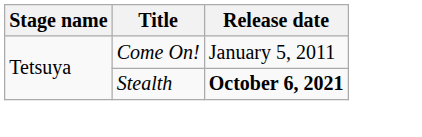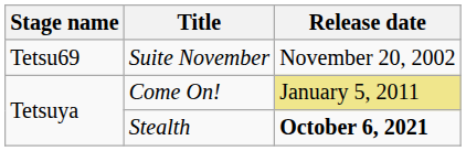+ row: Tetsu69 | Suite November | November 20, 2002
Come On! | Release date: no background -> khaki background
